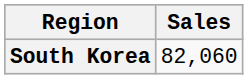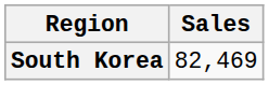South Korea | Sales: 82,060 -> 82,469
